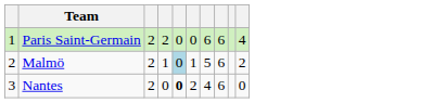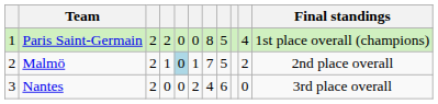+ column: Final standings | 1st place overall (champions) | 2nd place overall | 3rd place overall
Paris Saint-Germain | column 7: 6 -> 8
Paris Saint-Germain | column 8: 6 -> 5
Malmö | column 7: 5 -> 7
Malmö | column 8: 6 -> 5
Nantes | column 5: bold -> normal
